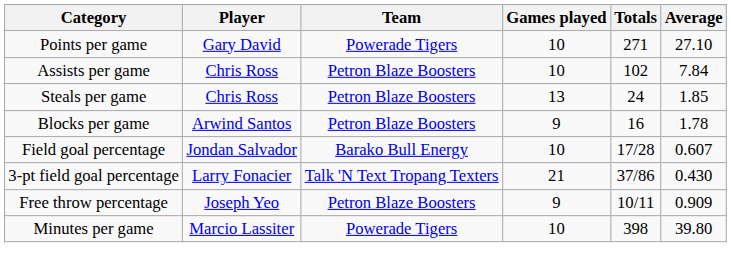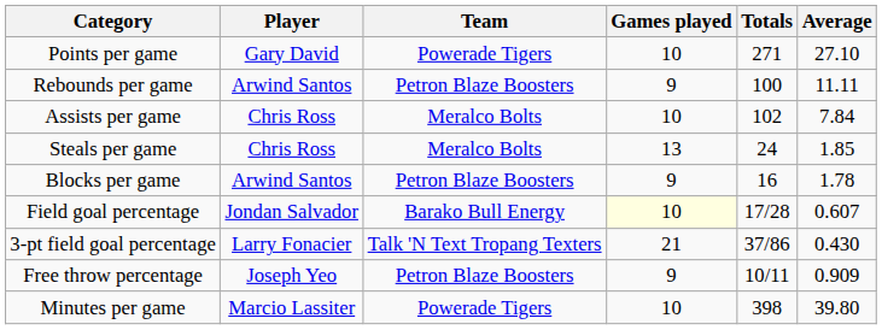+ row: Rebounds per game | Arwind Santos | Petron Blaze Boosters | 9 | 100 | 11.11
Assists per game | Team: Petron Blaze Boosters -> Meralco Bolts
Steals per game | Team: Petron Blaze Boosters -> Meralco Bolts
Field goal percentage | Games played: no background -> lightyellow background
